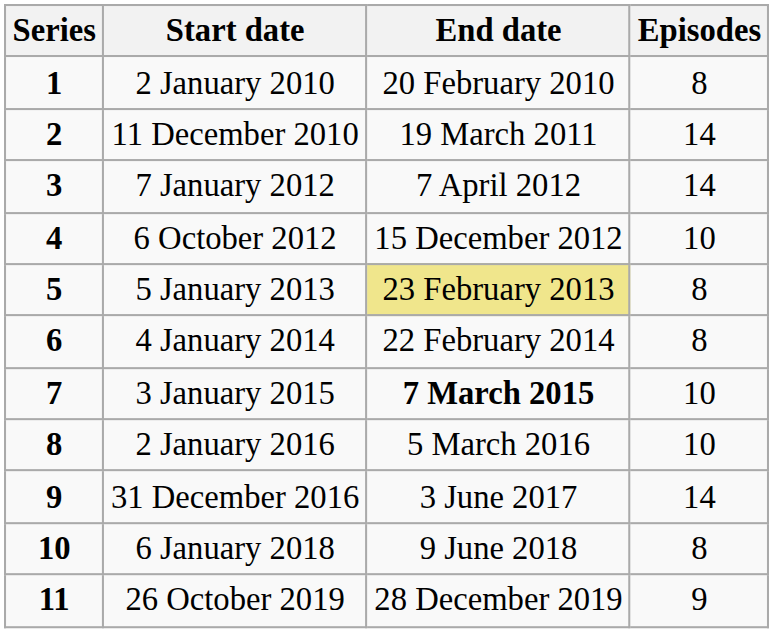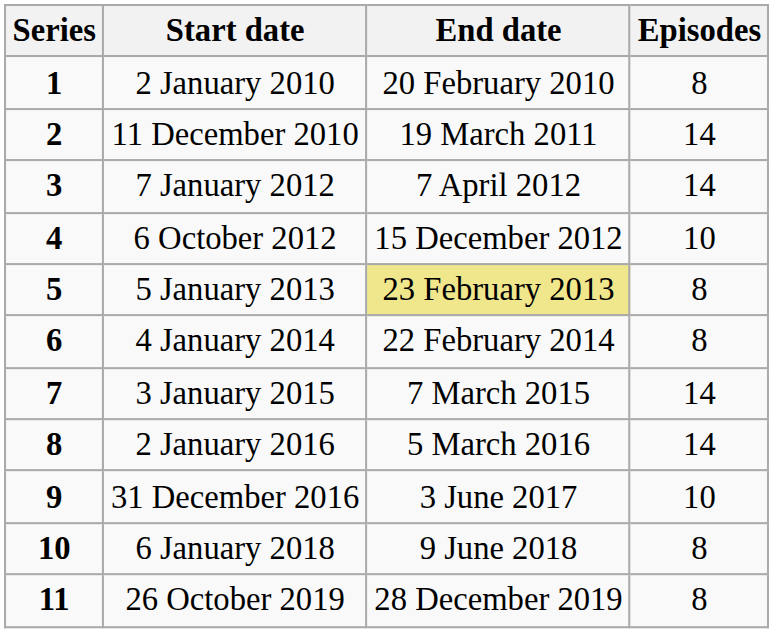3 January 2015 | End date: bold -> normal
3 January 2015 | Episodes: 10 -> 14
2 January 2016 | Episodes: 10 -> 14
31 December 2016 | Episodes: 14 -> 10
26 October 2019 | Episodes: 9 -> 8
